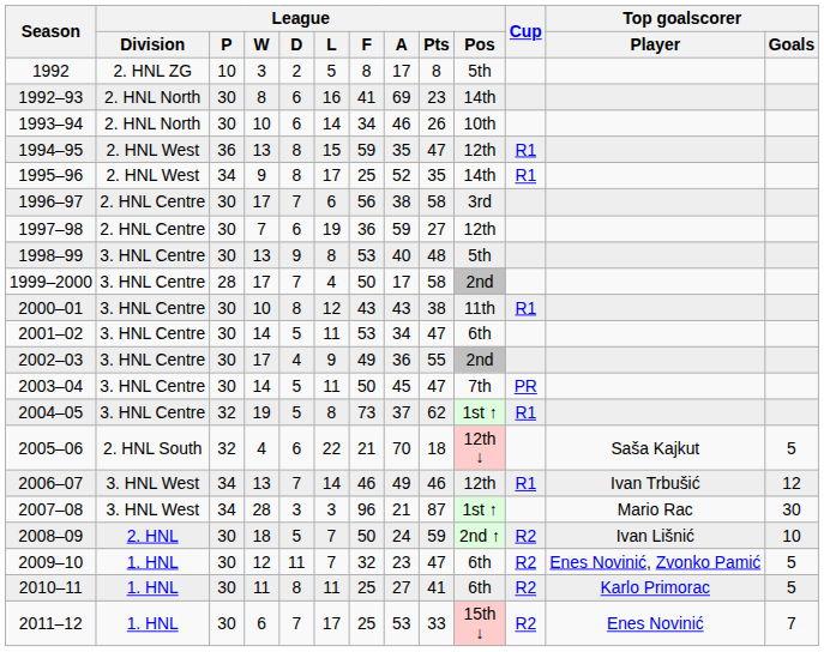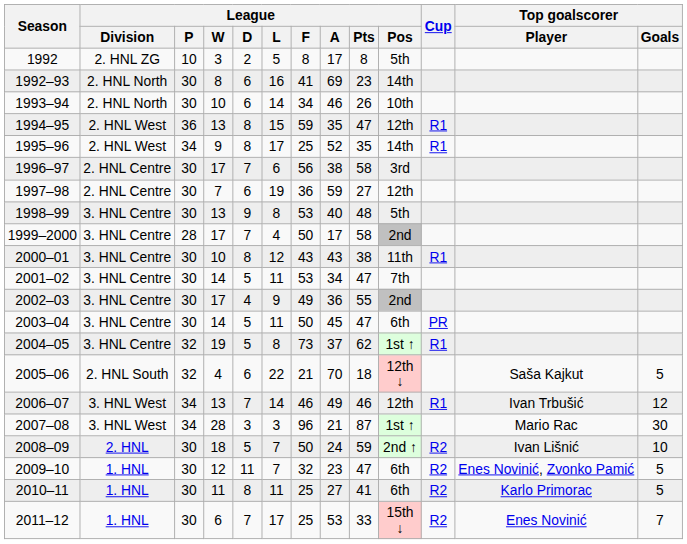2001–02 | League / Pos: 6th -> 7th
2003–04 | League / Pos: 7th -> 6th
